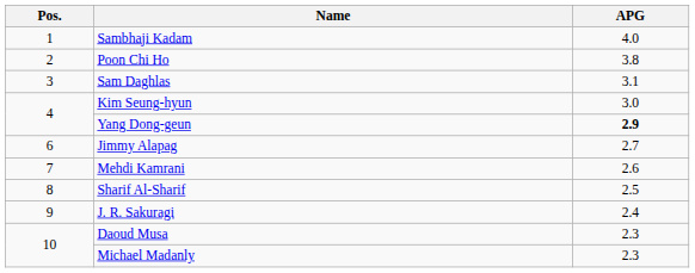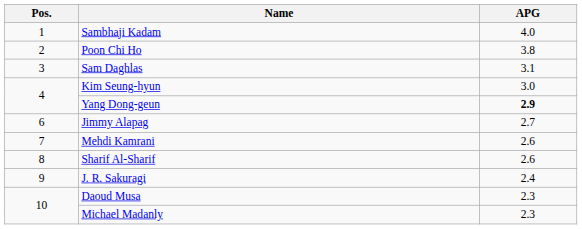Sharif Al-Sharif | APG: 2.5 -> 2.6
